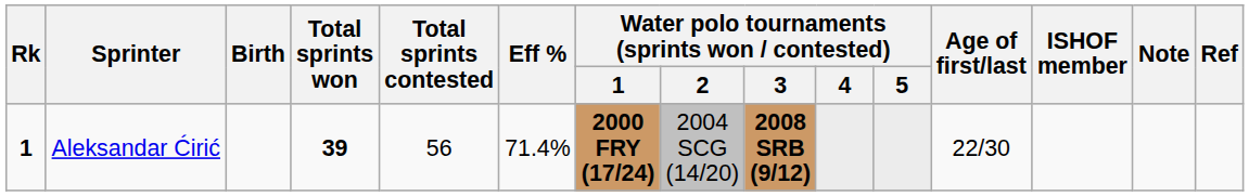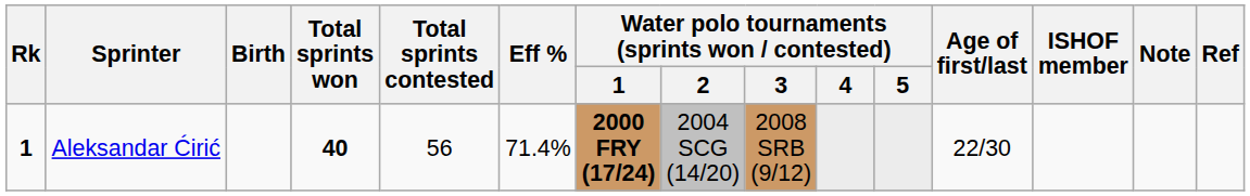Aleksandar Ćirić | Total sprints won: 39 -> 40
Aleksandar Ćirić | Water polo tournaments (sprints won / contested) / 3: bold -> normal
